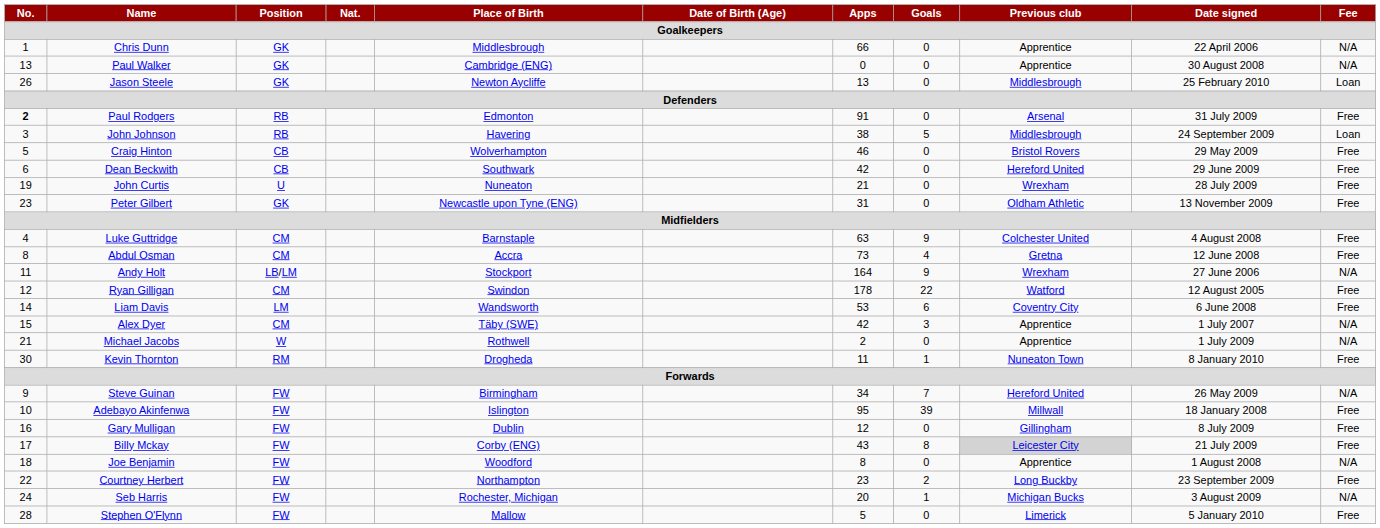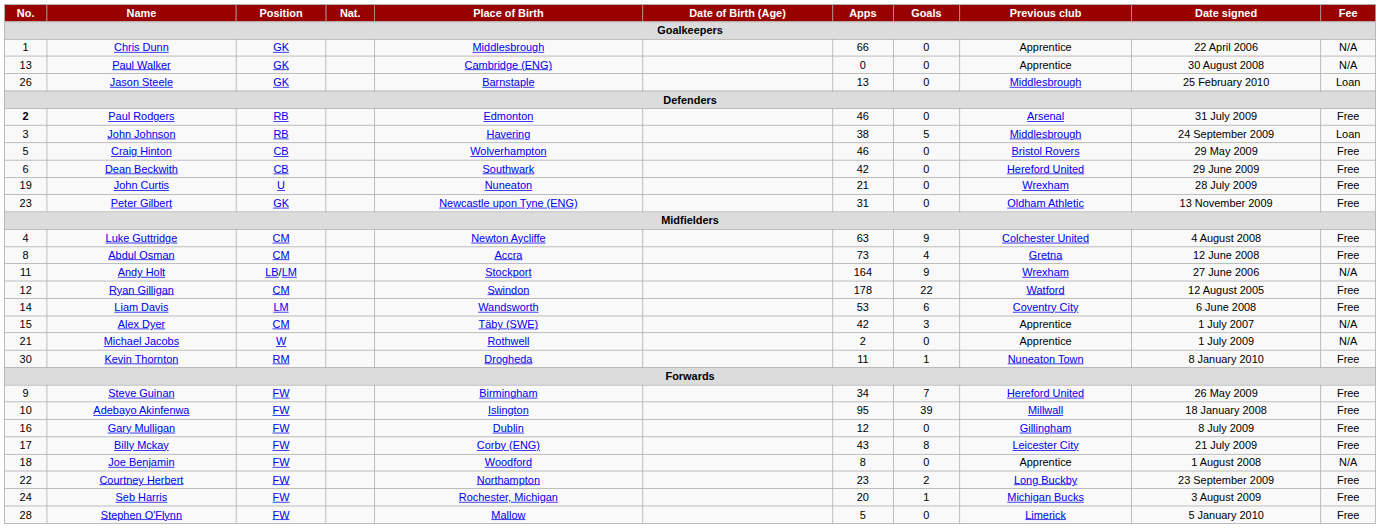Jason Steele | Place of Birth: Newton Aycliffe -> Barnstaple
Paul Rodgers | Apps: 91 -> 46
Luke Guttridge | Place of Birth: Barnstaple -> Newton Aycliffe
Steve Guinan | Fee: N/A -> Free
Billy Mckay | Previous club: lightgrey background -> no background
Seb Harris | Fee: N/A -> Free
